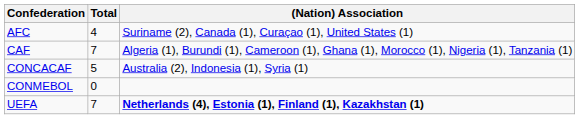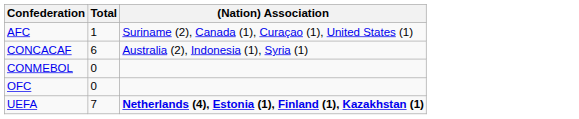AFC | Total: 4 -> 1
- row: CAF | 7 | Algeria (1), Burundi (1), Cameroon (1), Ghana (1), Morocco (1), Nigeria (1), Tanzania (1)
CONCACAF | Total: 5 -> 6
+ row: OFC | 0
